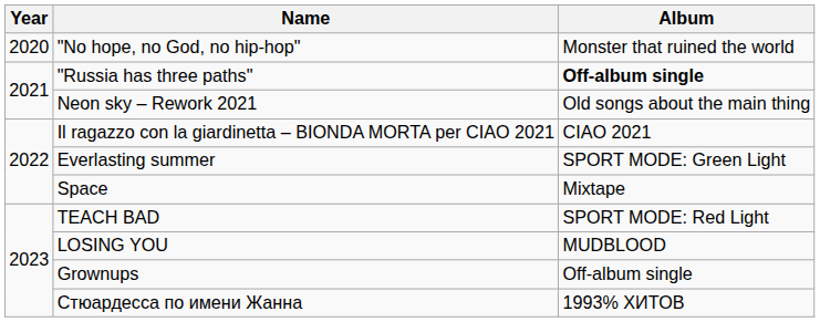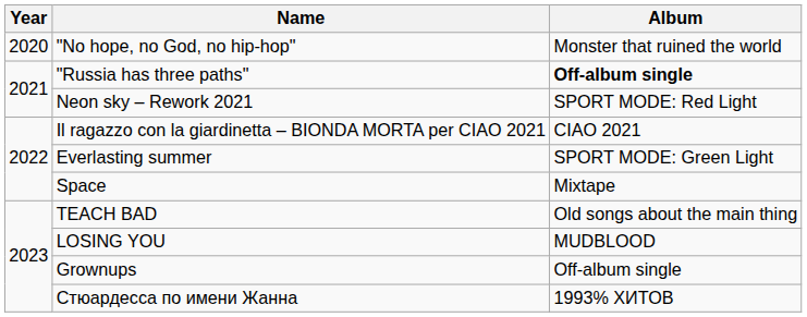Neon sky – Rework 2021 | Album: Old songs about the main thing -> SPORT MODE: Red Light
TEACH BAD | Album: SPORT MODE: Red Light -> Old songs about the main thing
